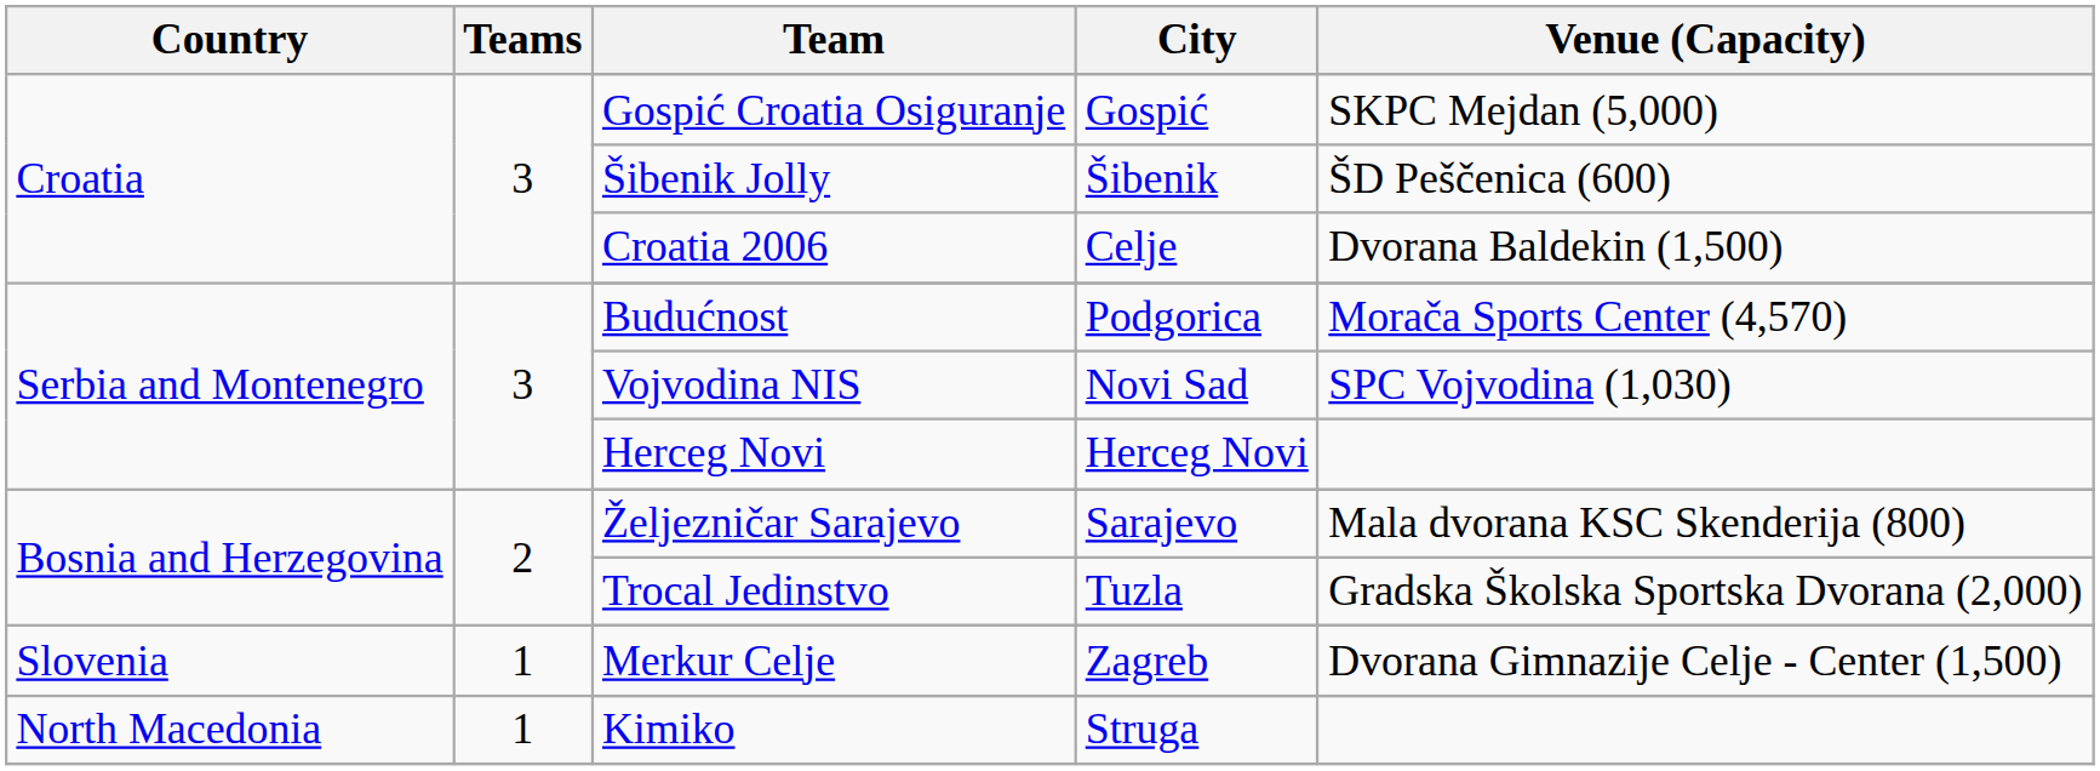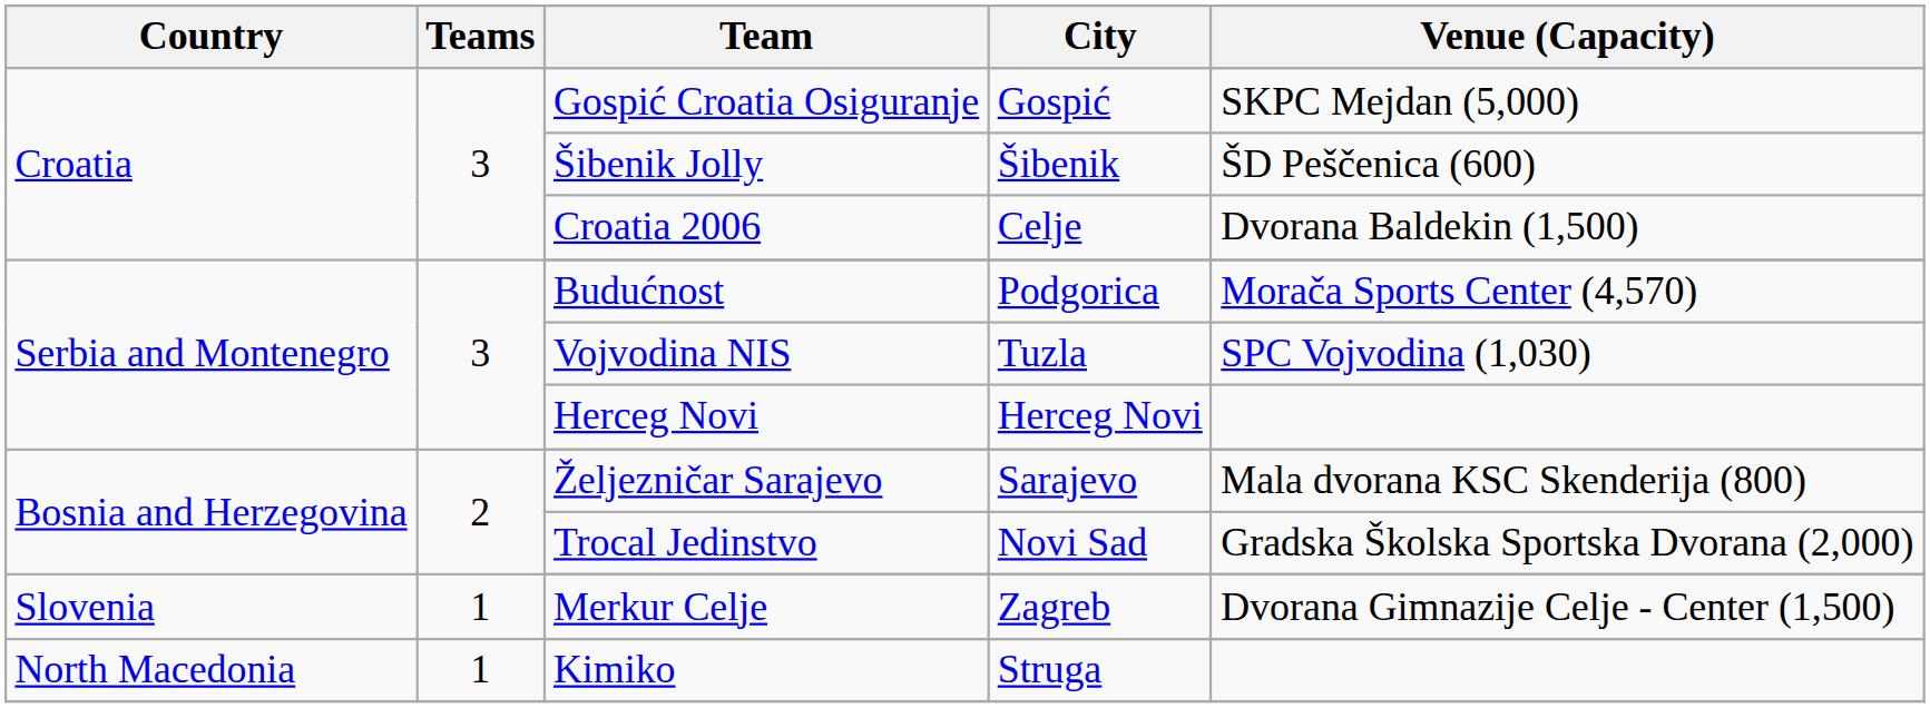Vojvodina NIS | City: Novi Sad -> Tuzla
Trocal Jedinstvo | City: Tuzla -> Novi Sad
